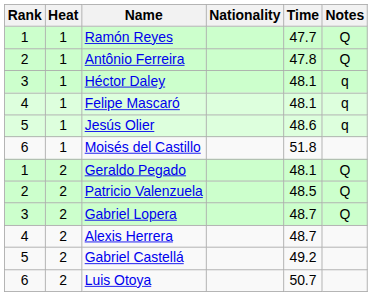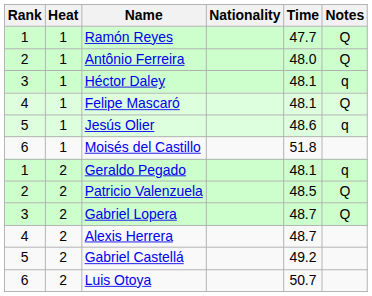Antônio Ferreira | Time: 47.8 -> 48.0
Felipe Mascaró | Notes: q -> Q
Geraldo Pegado | Notes: Q -> q
